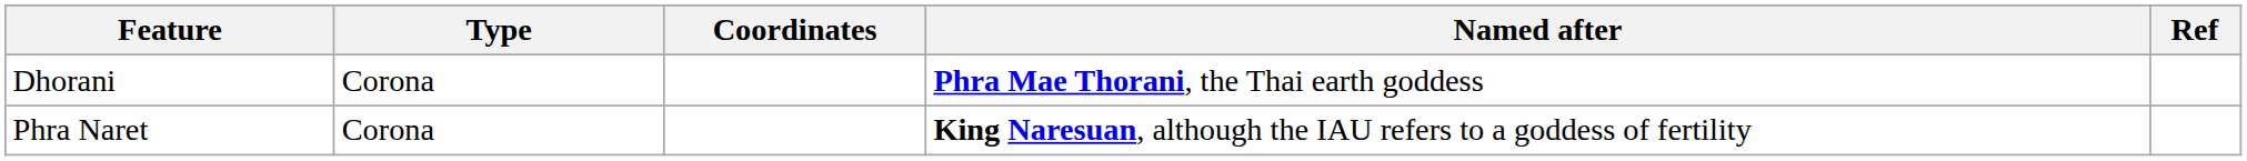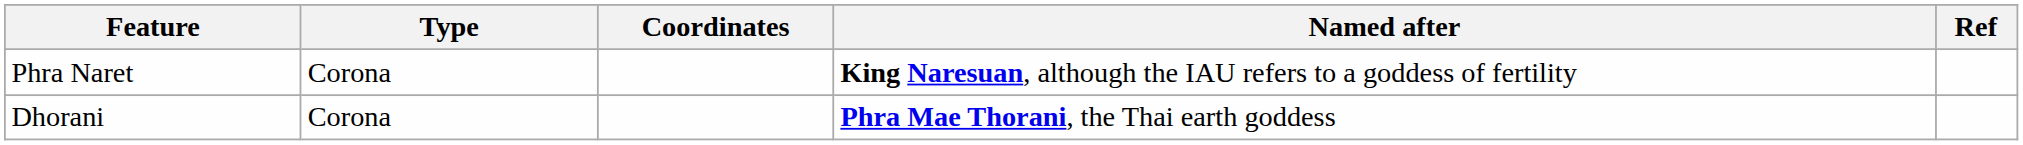rows swapped: Dhorani <-> Phra Naret
